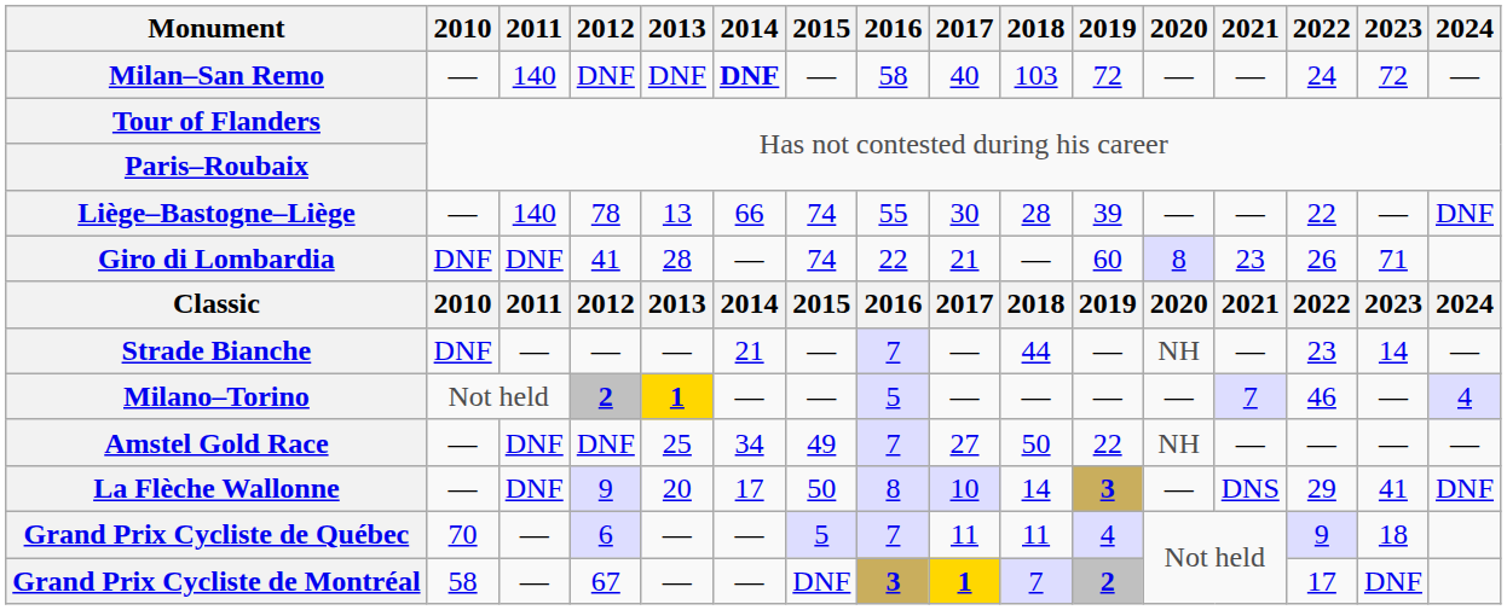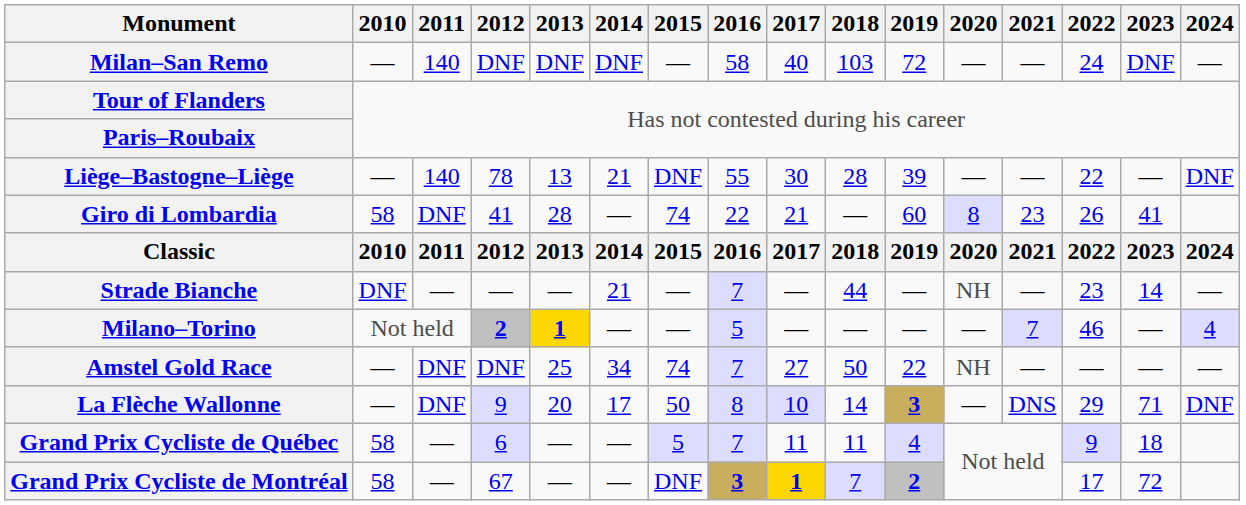Milan–San Remo | 2014: bold -> normal
Milan–San Remo | 2023: 72 -> DNF
Liège–Bastogne–Liège | 2014: 66 -> 21
Liège–Bastogne–Liège | 2015: 74 -> DNF
Giro di Lombardia | 2010: DNF -> 58
Giro di Lombardia | 2023: 71 -> 41
Amstel Gold Race | 2015: 49 -> 74
La Flèche Wallonne | 2023: 41 -> 71
Grand Prix Cycliste de Québec | 2010: 70 -> 58
Grand Prix Cycliste de Montréal | 2023: DNF -> 72
